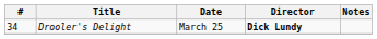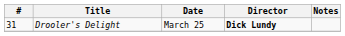Drooler's Delight | #: 34 -> 31
